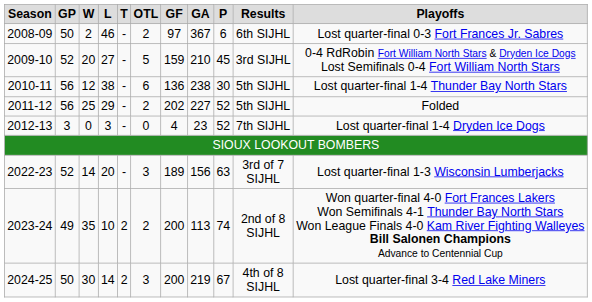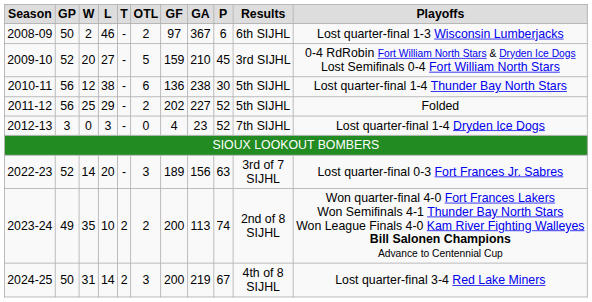2008-09 | Playoffs: Lost quarter-final 0-3 Fort Frances Jr. Sabres -> Lost quarter-final 1-3 Wisconsin Lumberjacks
2022-23 | Playoffs: Lost quarter-final 1-3 Wisconsin Lumberjacks -> Lost quarter-final 0-3 Fort Frances Jr. Sabres
2024-25 | W: 30 -> 31
